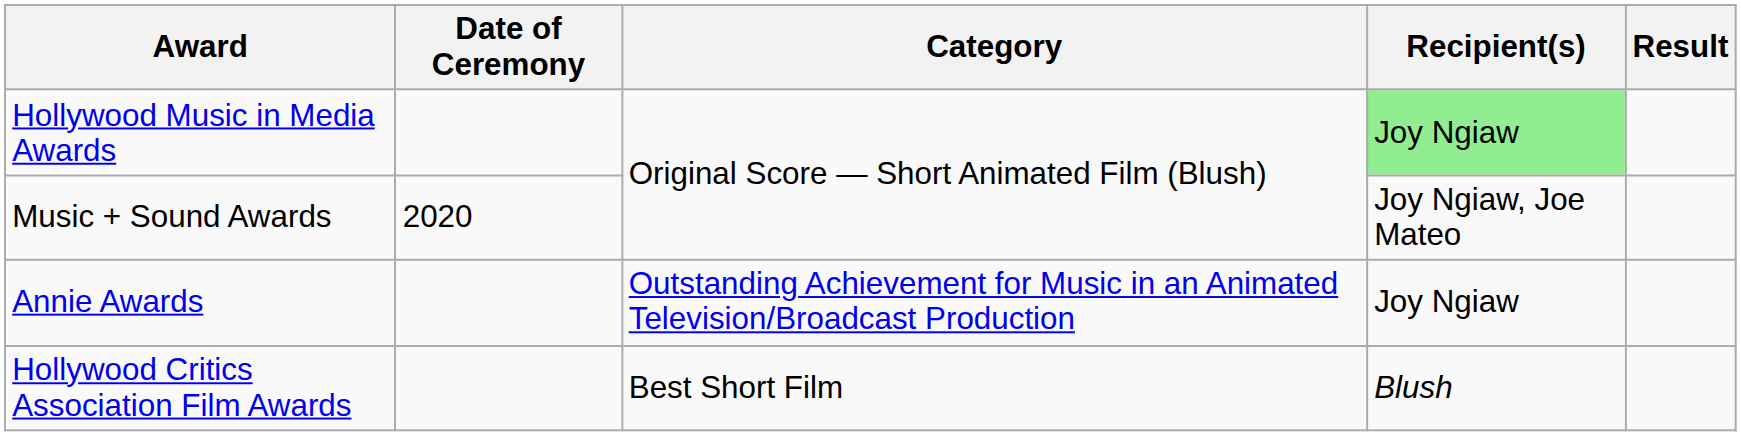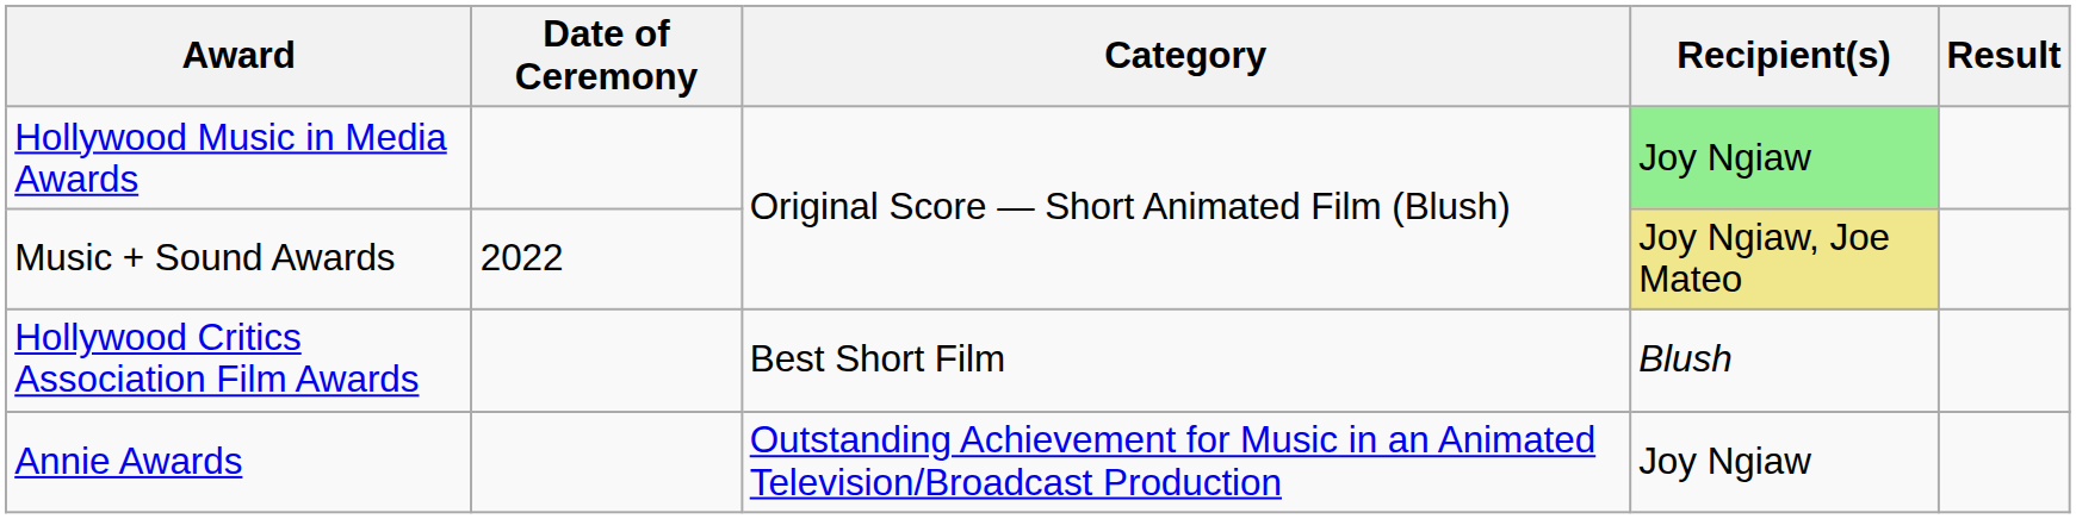Music + Sound Awards | Date of Ceremony: 2020 -> 2022
Music + Sound Awards | Recipient(s): no background -> khaki background
rows swapped: Hollywood Critics Association Film Awards <-> Annie Awards
